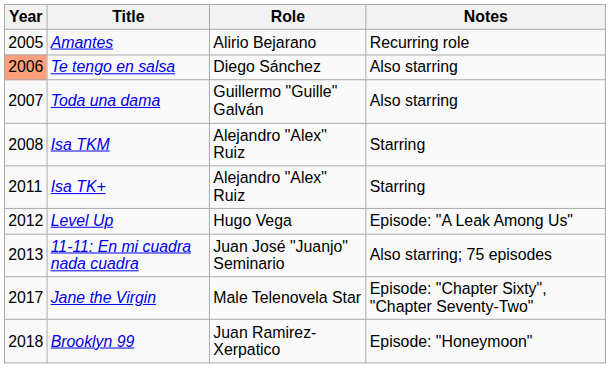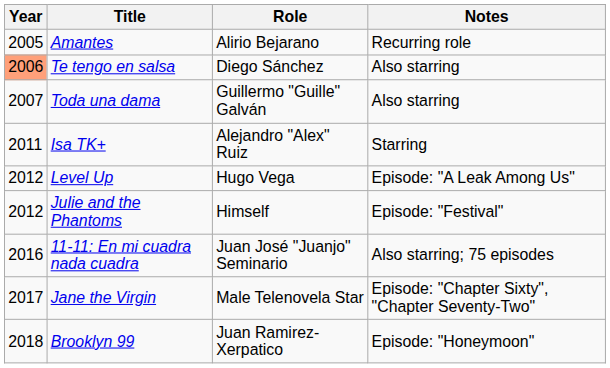- row: 2008 | Isa TKM | Alejandro "Alex" Ruiz | Starring
+ row: 2012 | Julie and the Phantoms | Himself | Episode: "Festival"
11-11: En mi cuadra nada cuadra | Year: 2013 -> 2016
